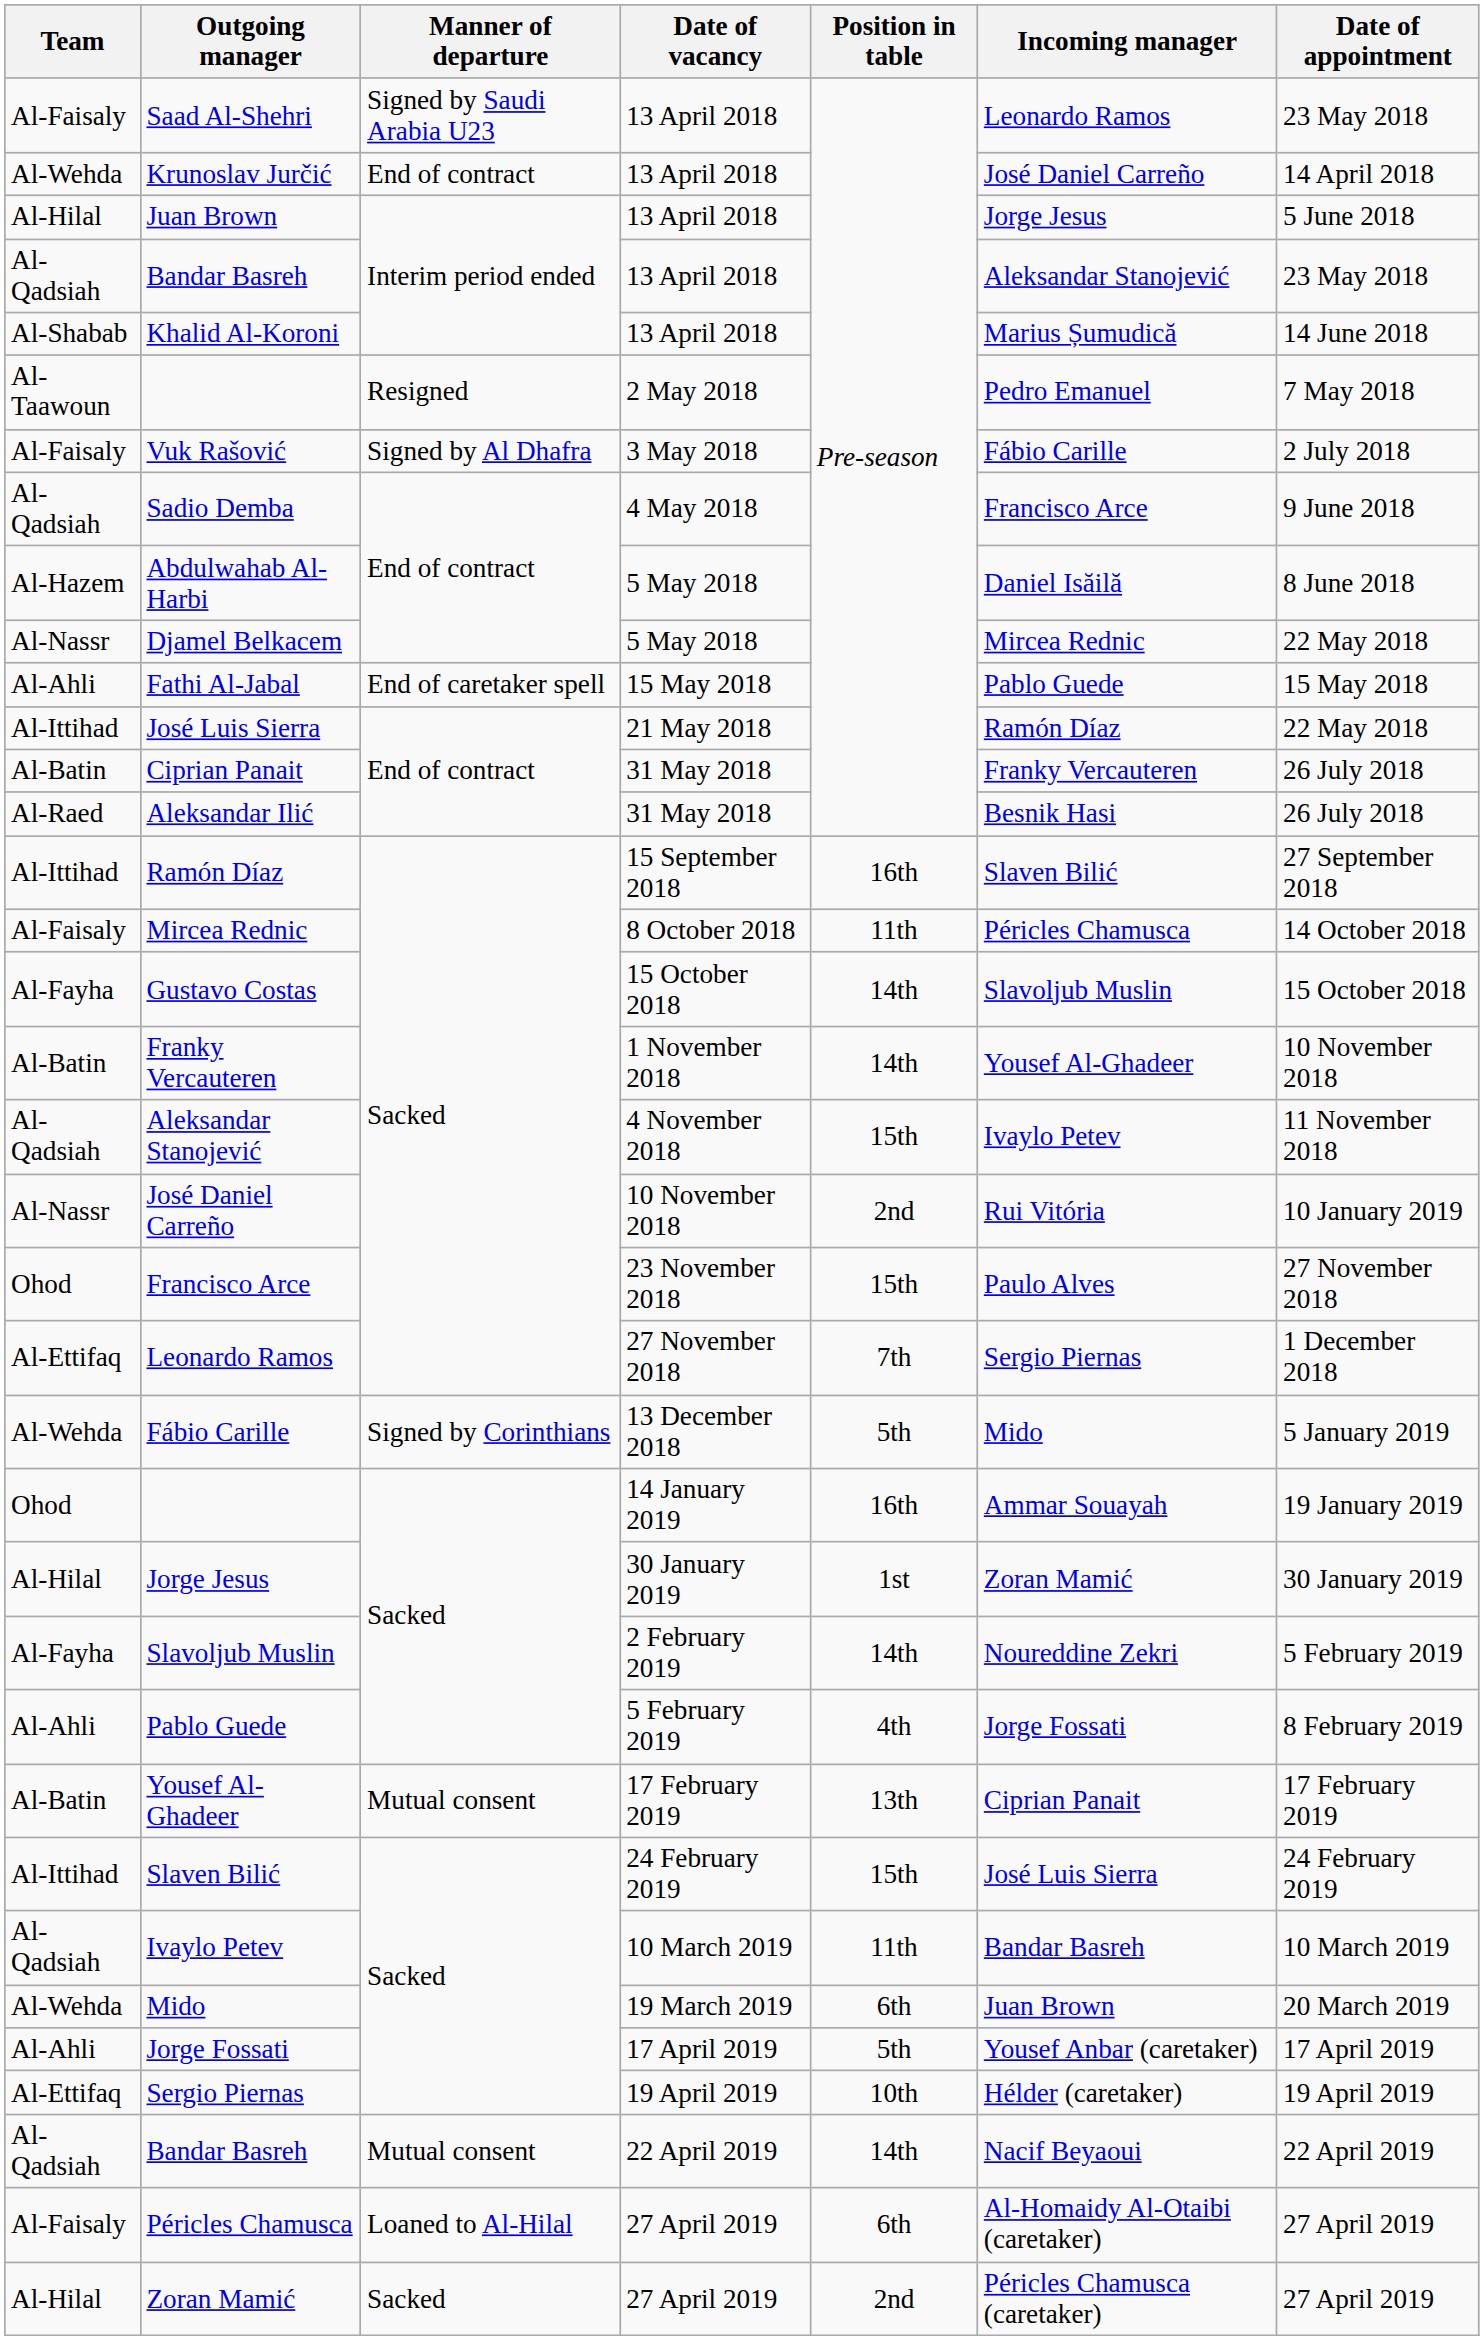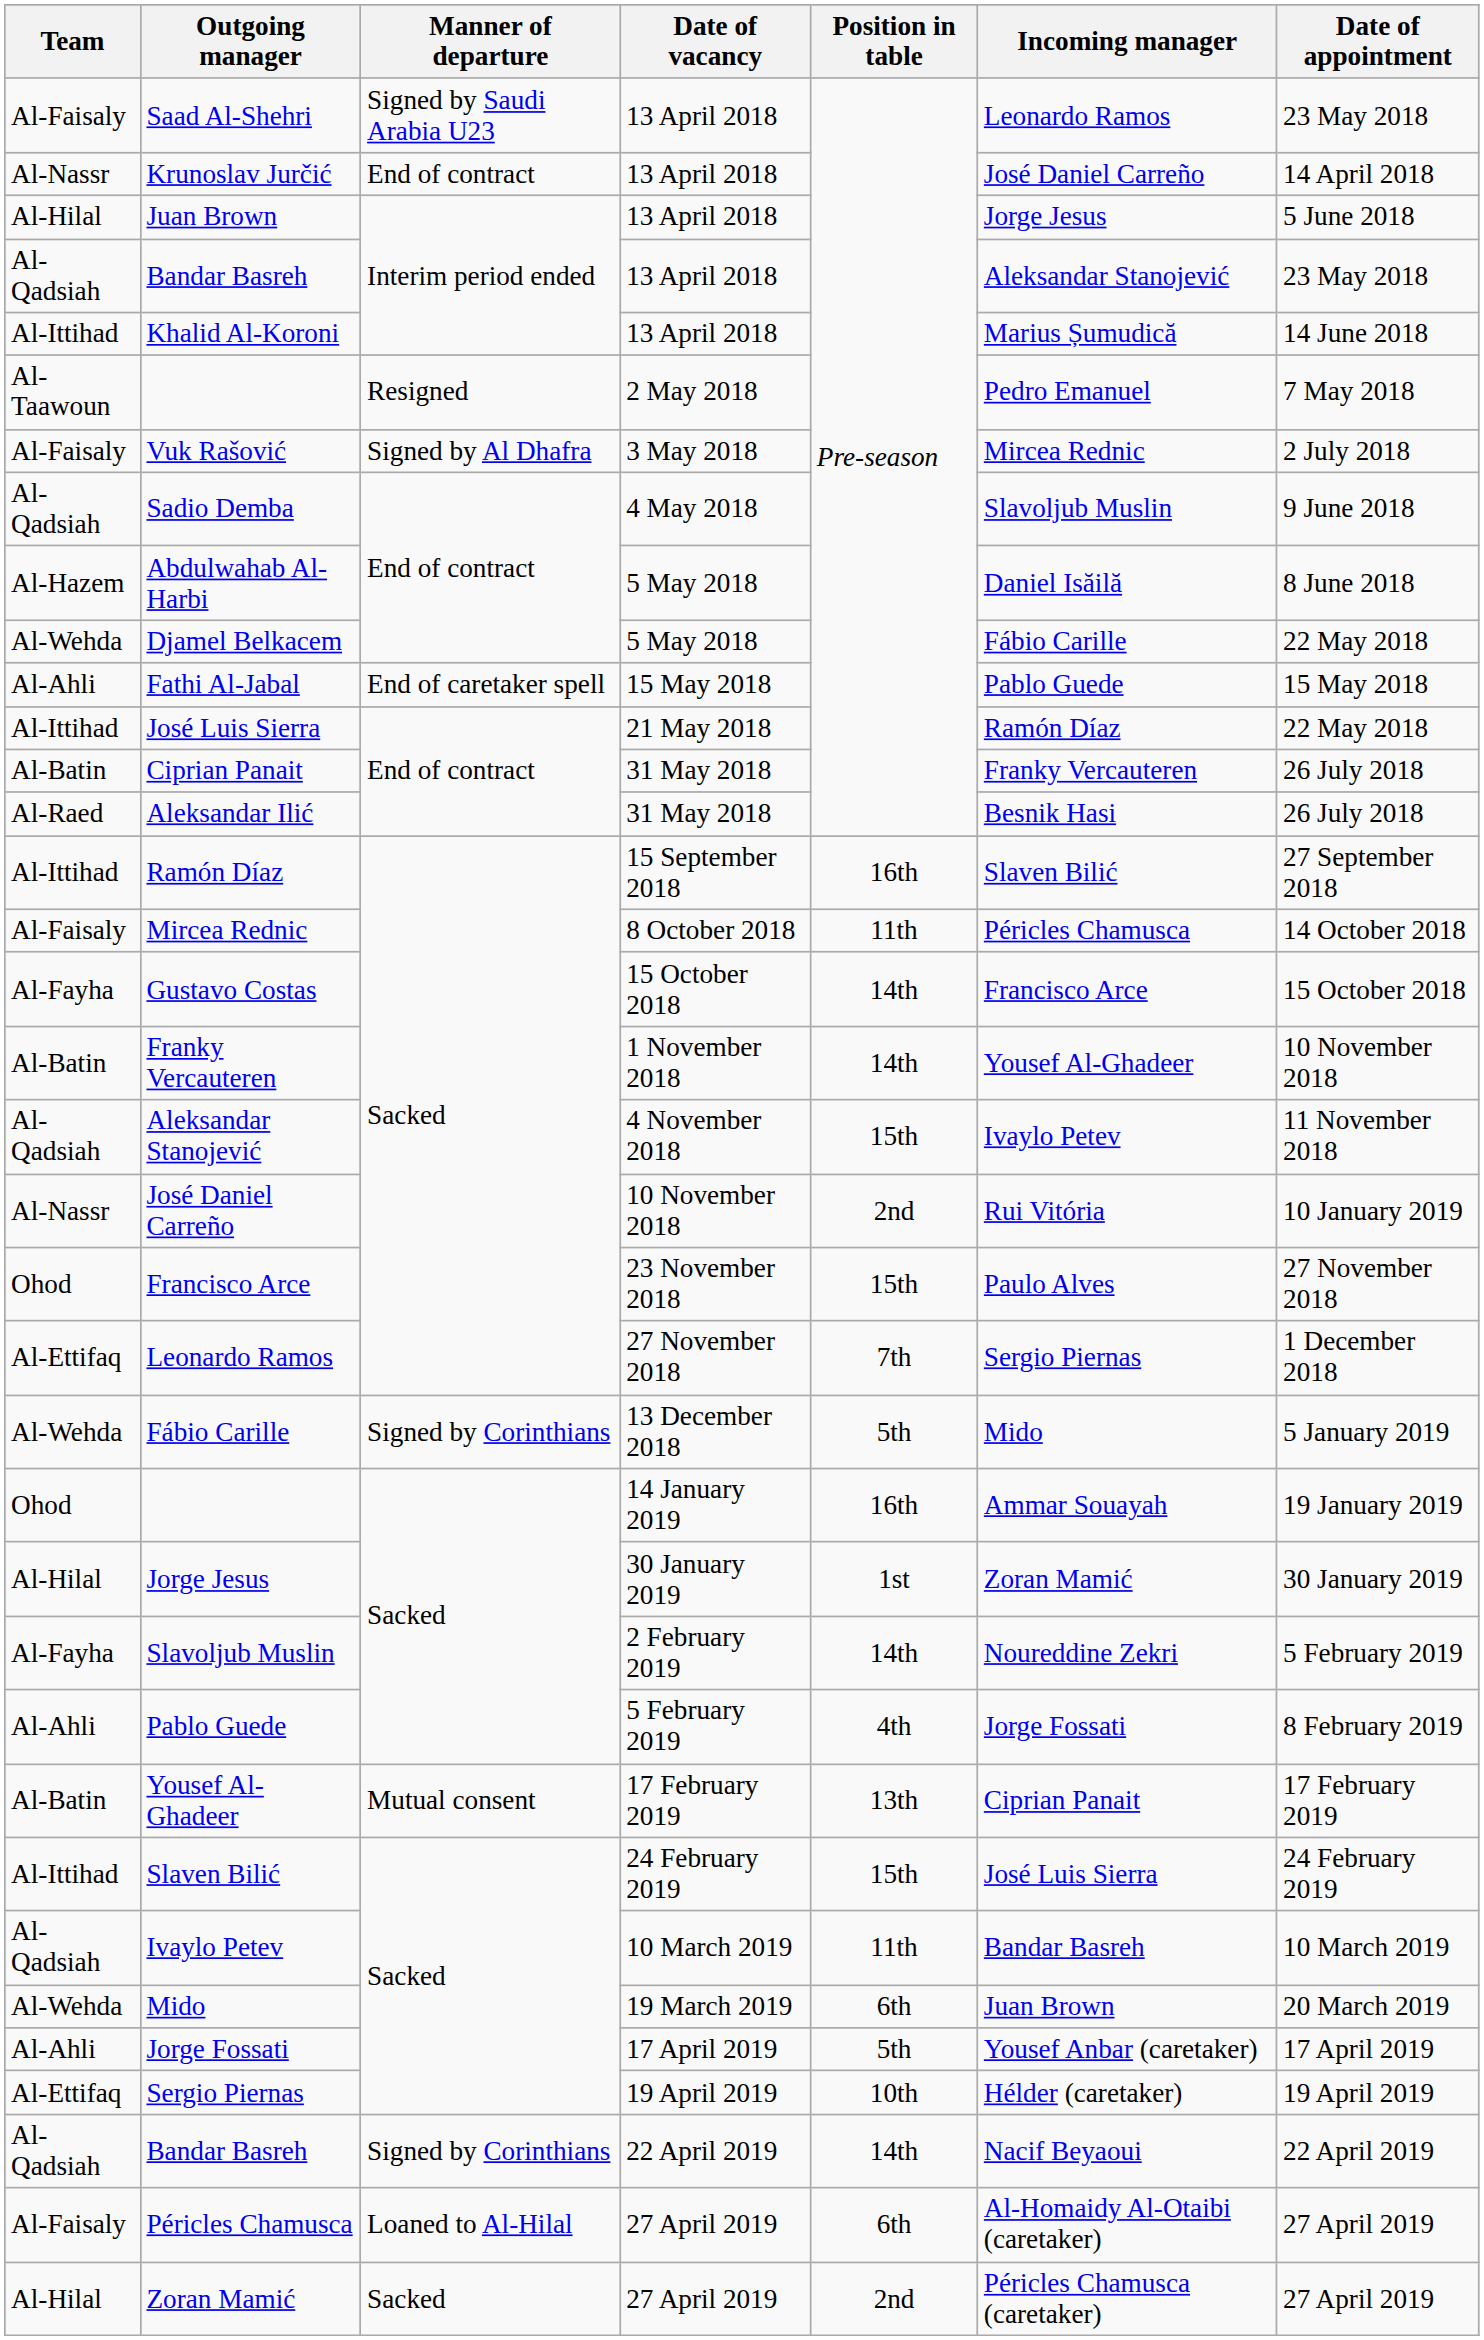Krunoslav Jurčić | Team: Al-Wehda -> Al-Nassr
Khalid Al-Koroni | Team: Al-Shabab -> Al-Ittihad
Vuk Rašović | Incoming manager: Fábio Carille -> Mircea Rednic
Sadio Demba | Incoming manager: Francisco Arce -> Slavoljub Muslin
Djamel Belkacem | Team: Al-Nassr -> Al-Wehda
Djamel Belkacem | Incoming manager: Mircea Rednic -> Fábio Carille
Gustavo Costas | Incoming manager: Slavoljub Muslin -> Francisco Arce
Bandar Basreh / 22 April 2019 | Manner of departure: Mutual consent -> Signed by Corinthians
